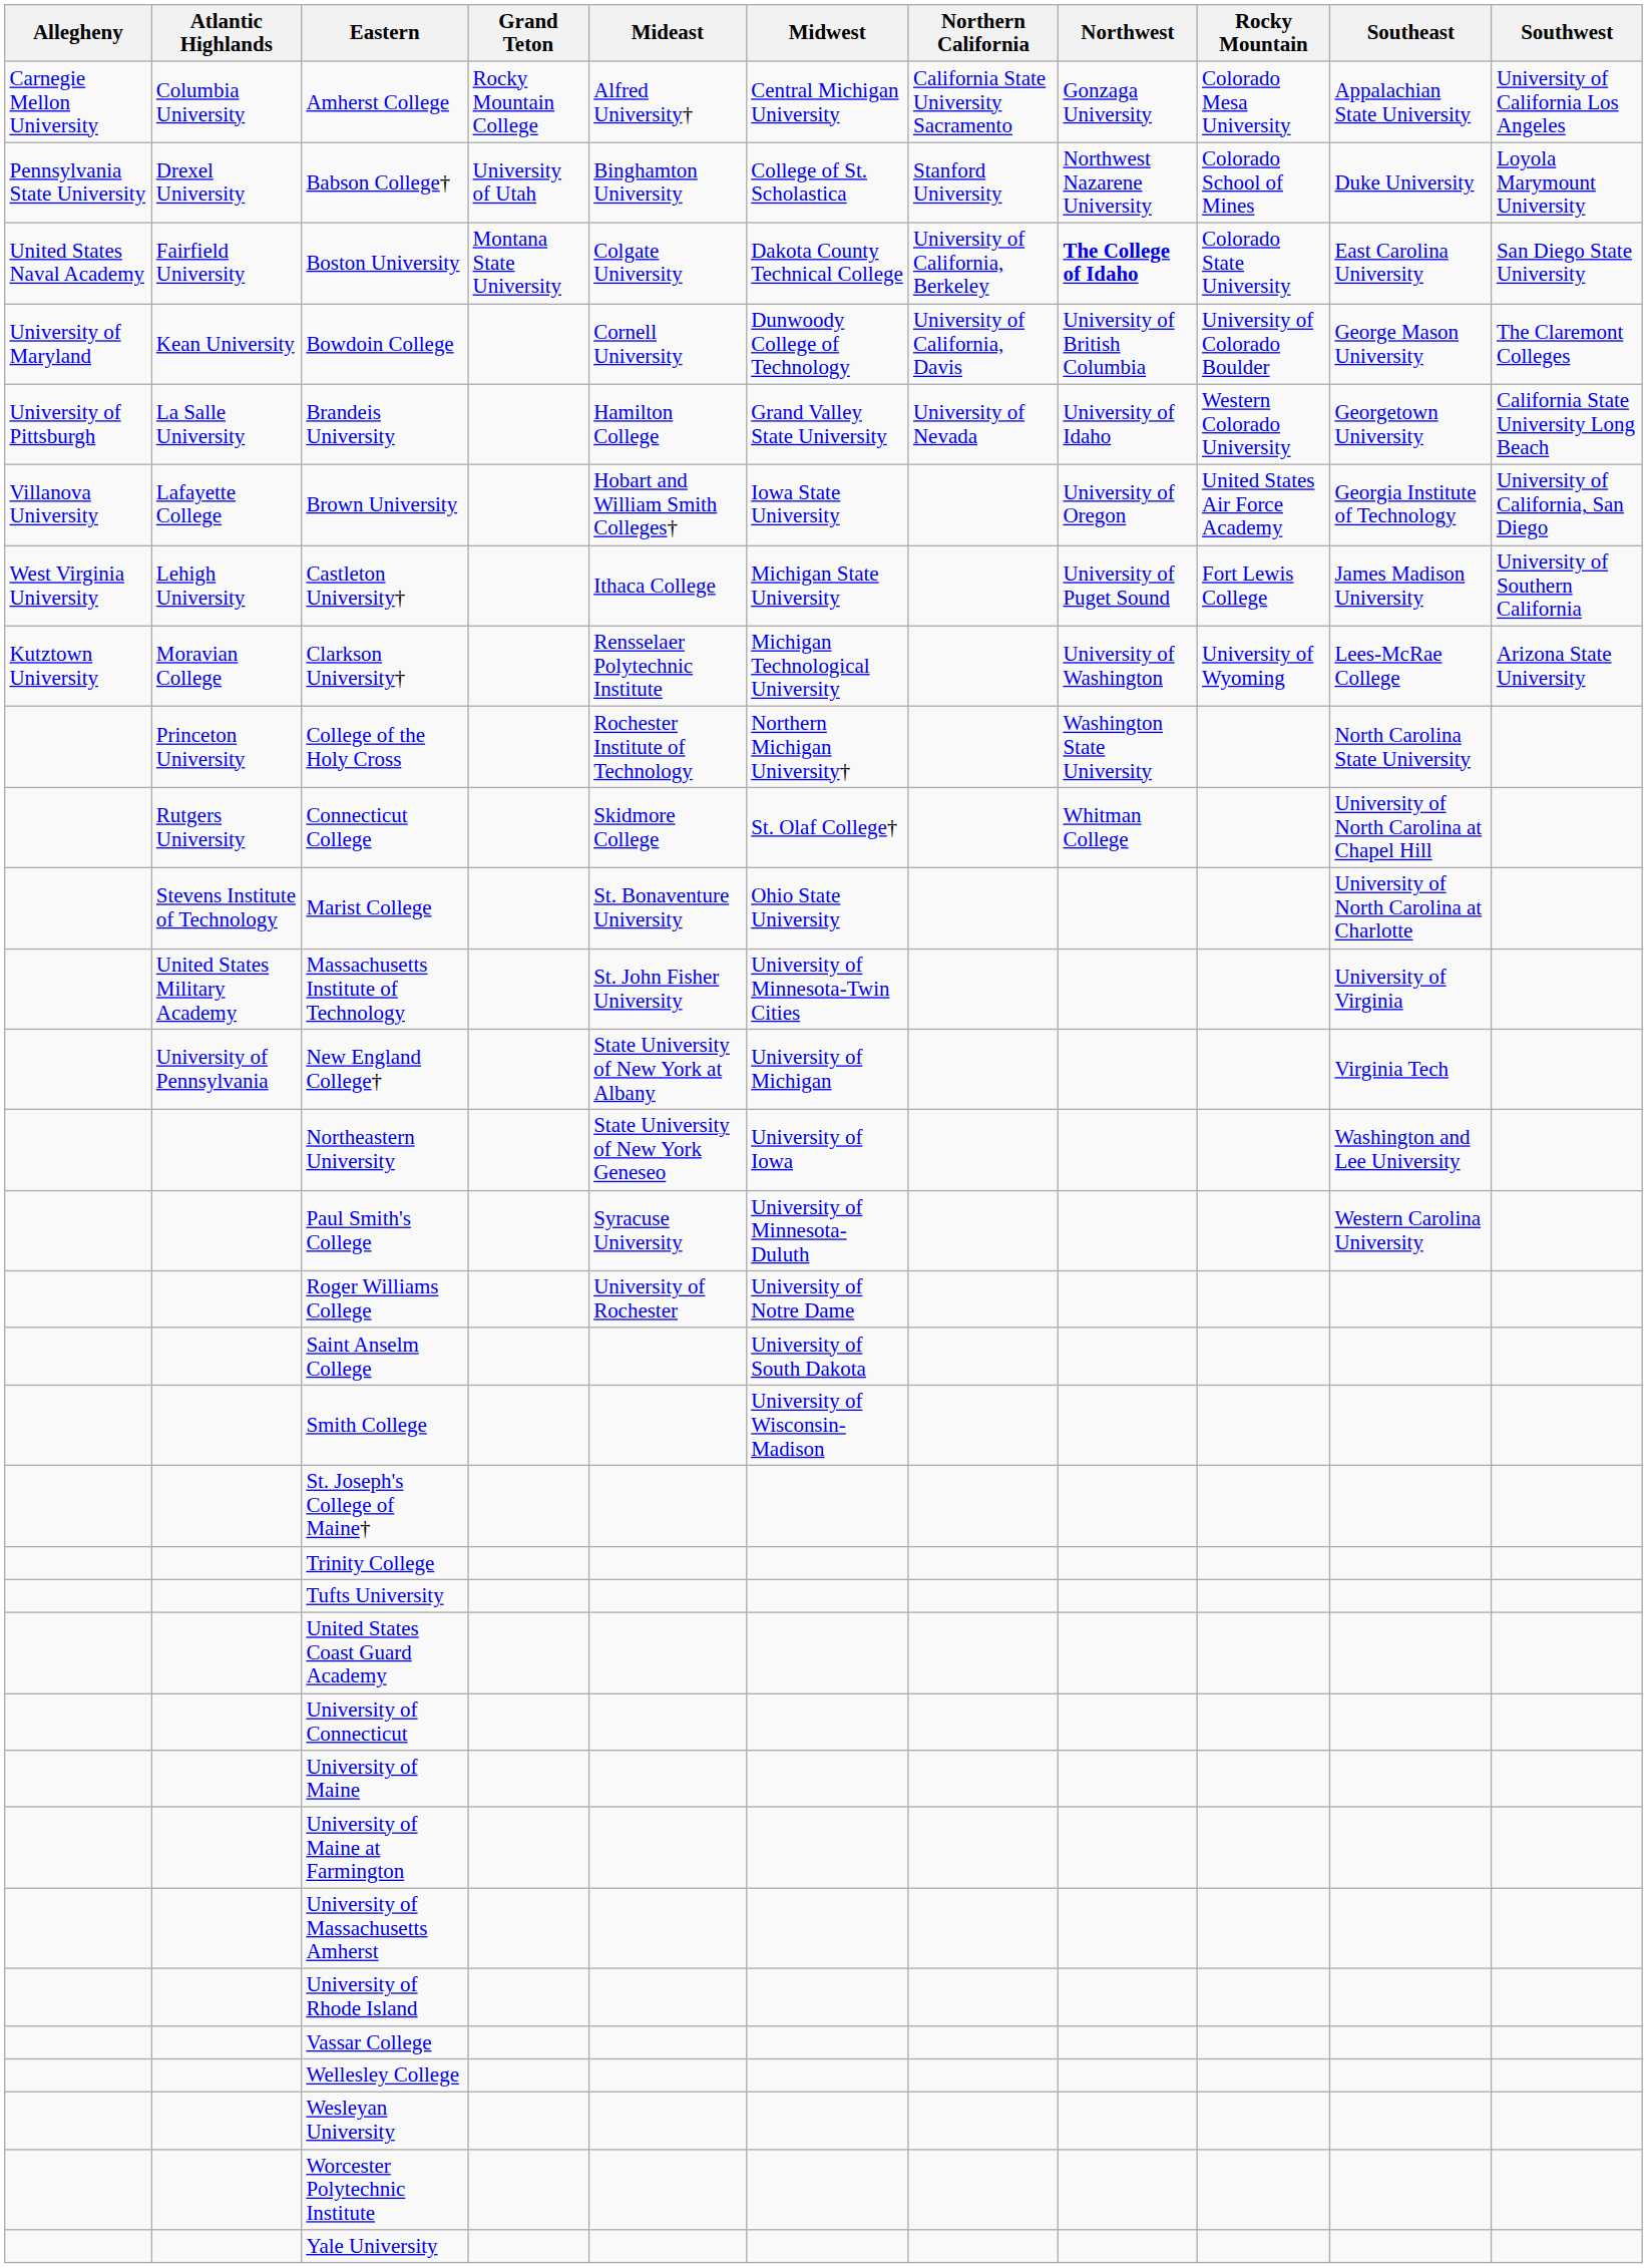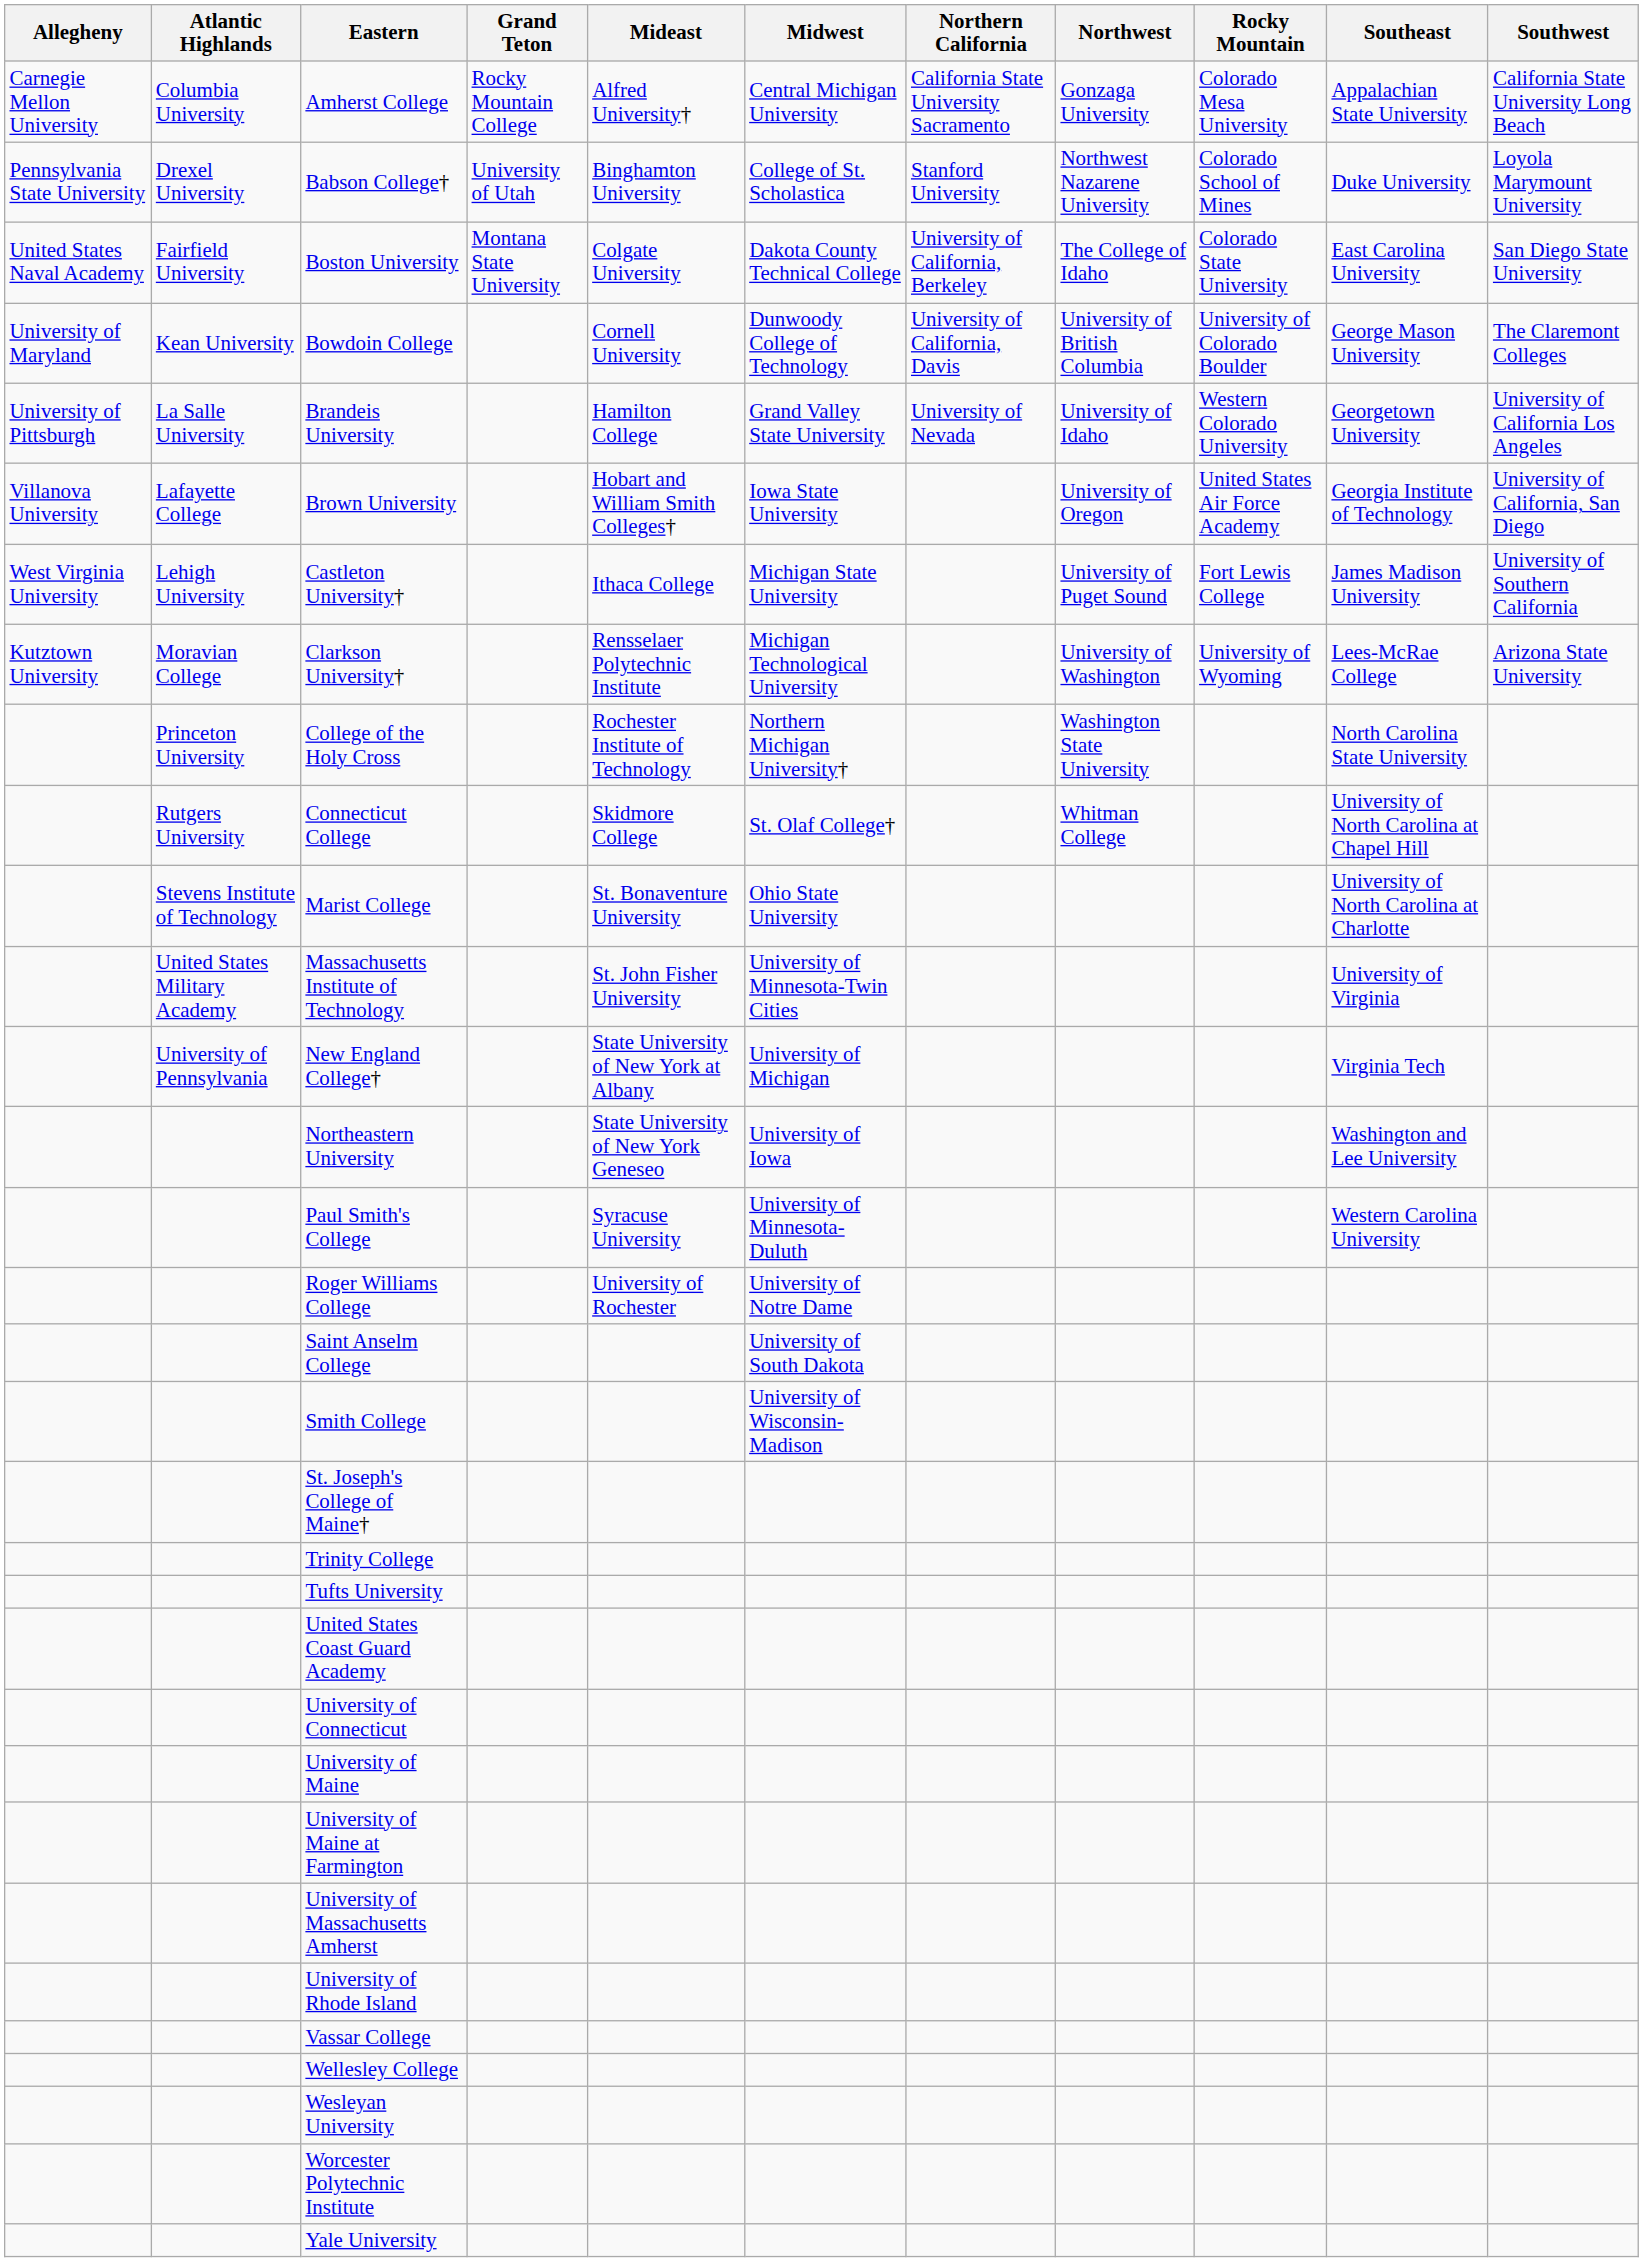Amherst College | Southwest: University of California Los Angeles -> California State University Long Beach
Boston University | Northwest: bold -> normal
Brandeis University | Southwest: California State University Long Beach -> University of California Los Angeles
